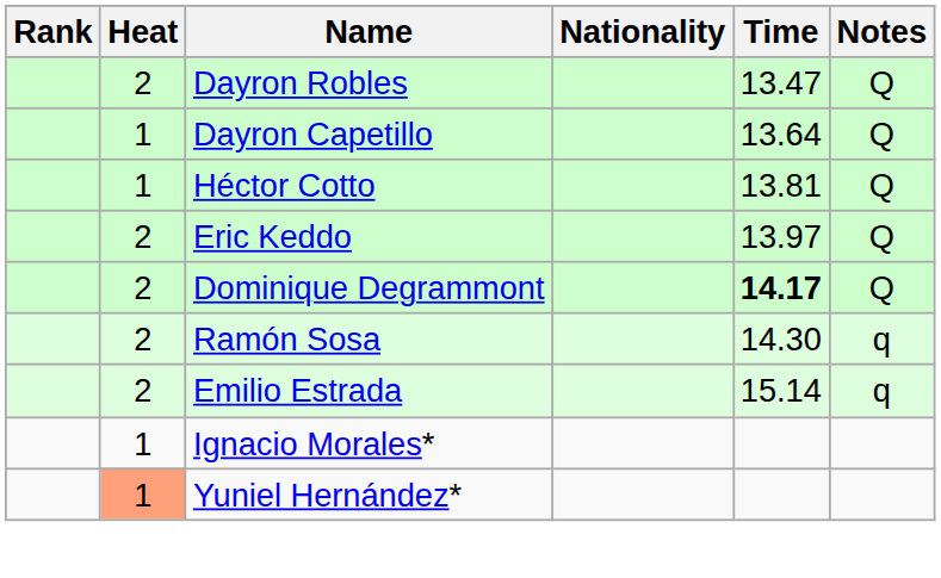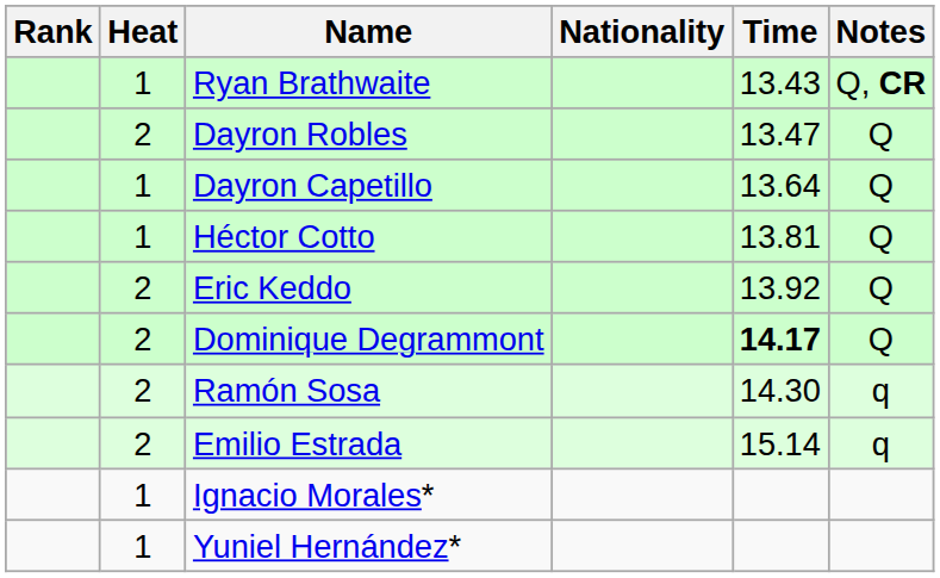+ row: 1 | Ryan Brathwaite | 13.43 | Q, CR
Eric Keddo | Time: 13.97 -> 13.92
Yuniel Hernández* | Heat: lightsalmon background -> no background
